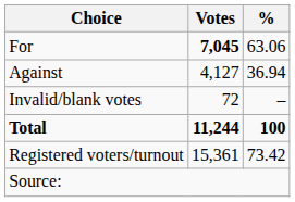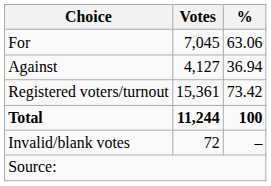For | Votes: bold -> normal
rows swapped: Invalid/blank votes <-> Registered voters/turnout
